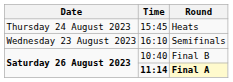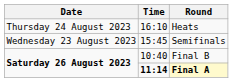Heats | Time: 15:45 -> 16:10
Semifinals | Time: 16:10 -> 15:45
